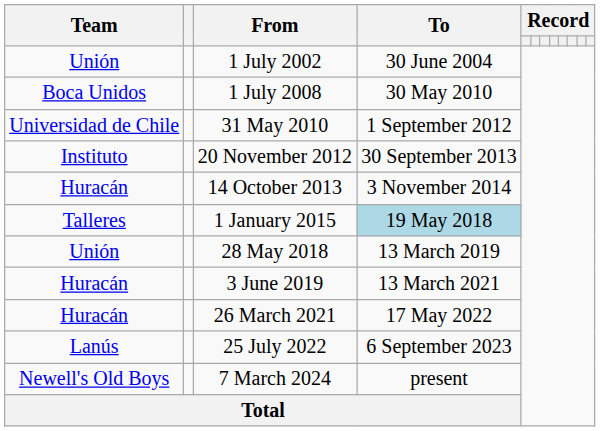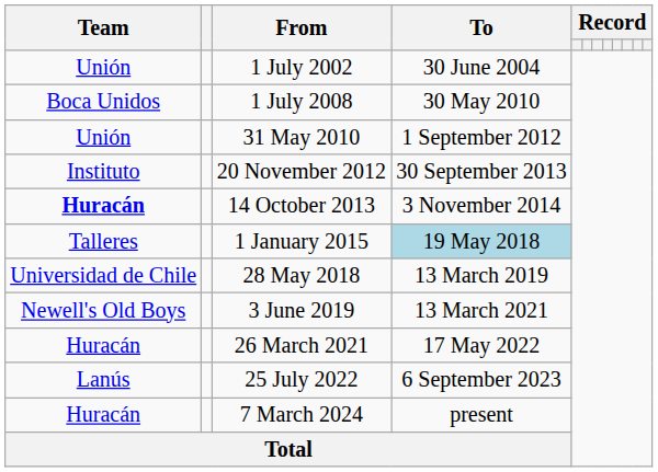31 May 2010 | Team: Universidad de Chile -> Unión
14 October 2013 | Team: normal -> bold
28 May 2018 | Team: Unión -> Universidad de Chile
3 June 2019 | Team: Huracán -> Newell's Old Boys
7 March 2024 | Team: Newell's Old Boys -> Huracán
